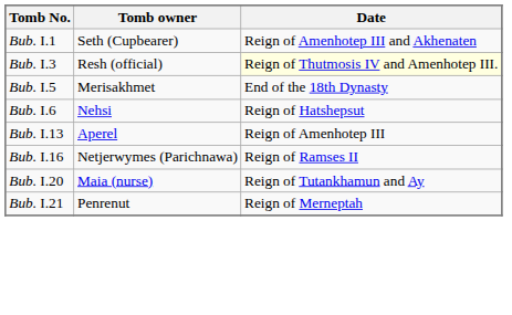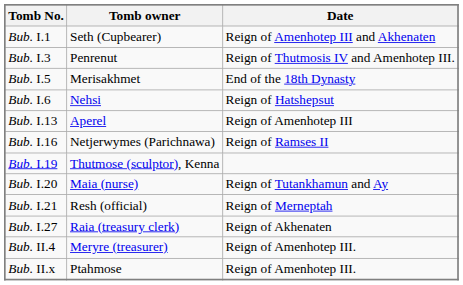Bub. I.3 | Tomb owner: Resh (official) -> Penrenut
Bub. I.3 | Date: lightyellow background -> no background
+ row: Bub. I.19 | Thutmose (sculptor), Kenna
Bub. I.21 | Tomb owner: Penrenut -> Resh (official)
+ row: Bub. I.27 | Raia (treasury clerk) | Reign of Akhenaten
+ row: Bub. II.4 | Meryre (treasurer) | Reign of Amenhotep III.
+ row: Bub. II.x | Ptahmose | Reign of Amenhotep III.
